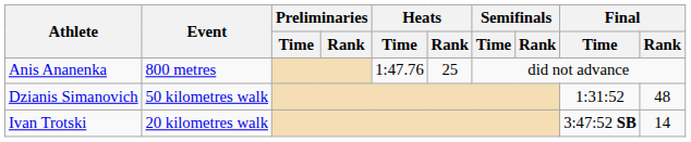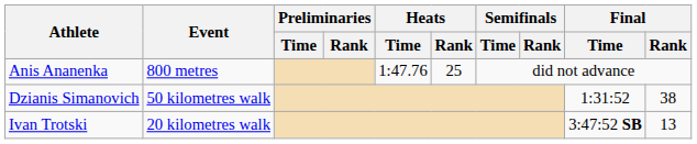Dzianis Simanovich | Final / Rank: 48 -> 38
Ivan Trotski | Final / Rank: 14 -> 13
